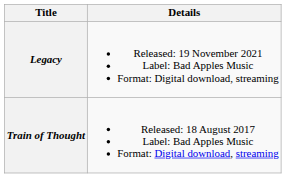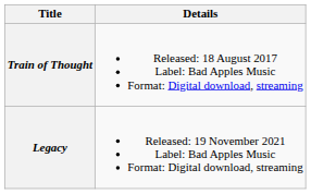rows swapped: Train of Thought <-> Legacy
